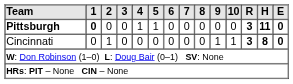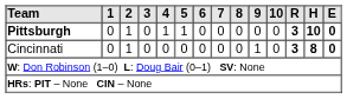Pittsburgh | 1: bold -> normal
Pittsburgh | 2: 0 -> 1
Pittsburgh | H: 11 -> 10
Cincinnati | 10: 1 -> 0
